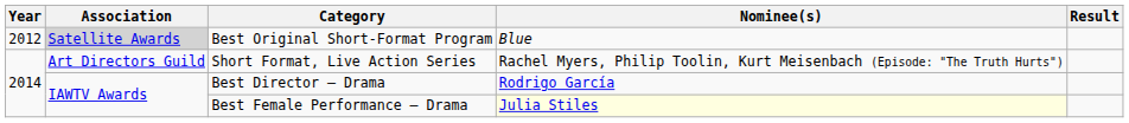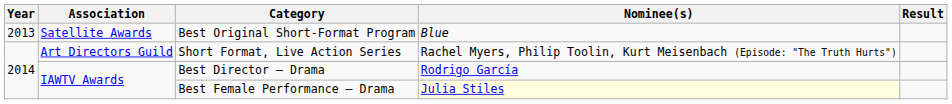Best Original Short-Format Program | Year: 2012 -> 2013
Best Original Short-Format Program | Association: lightgrey background -> no background
